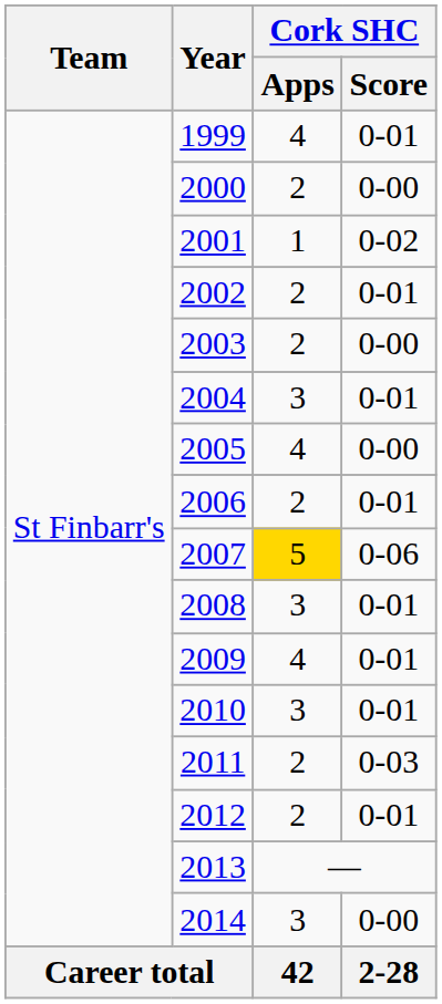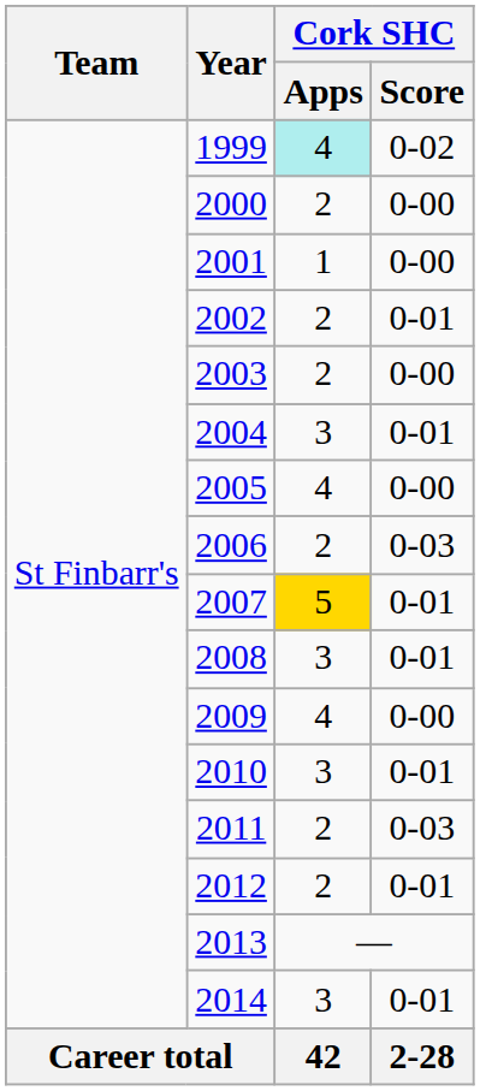1999 | Cork SHC / Apps: no background -> paleturquoise background
1999 | Cork SHC / Score: 0-01 -> 0-02
2001 | Cork SHC / Score: 0-02 -> 0-00
2006 | Cork SHC / Score: 0-01 -> 0-03
2007 | Cork SHC / Score: 0-06 -> 0-01
2009 | Cork SHC / Score: 0-01 -> 0-00
2014 | Cork SHC / Score: 0-00 -> 0-01
